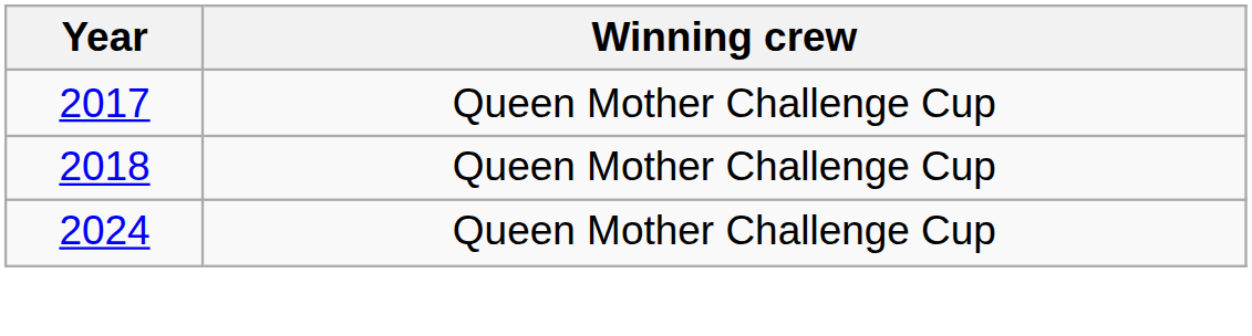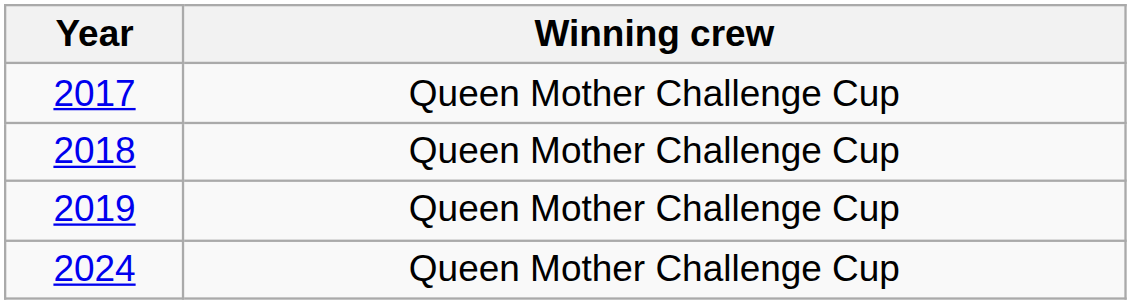+ row: 2019 | Queen Mother Challenge Cup
